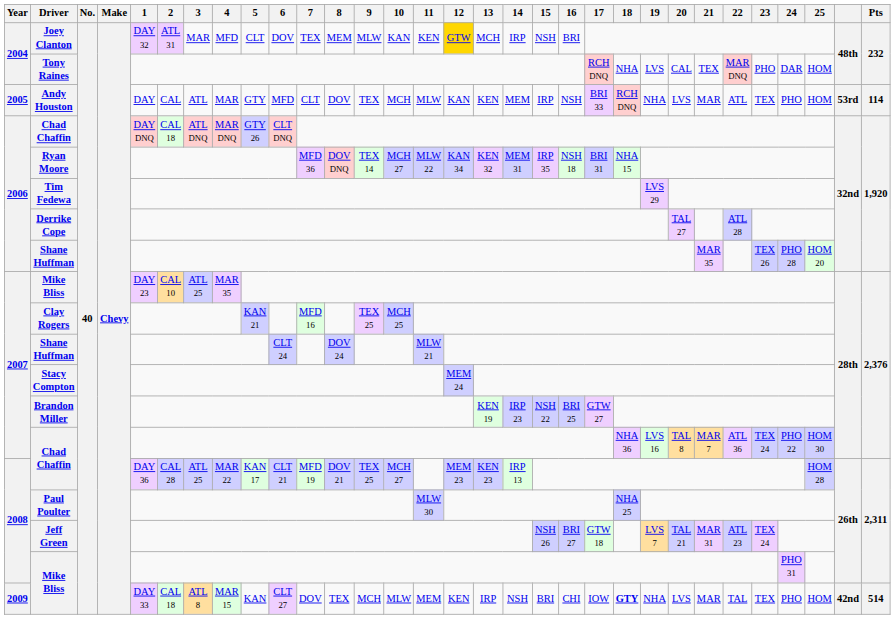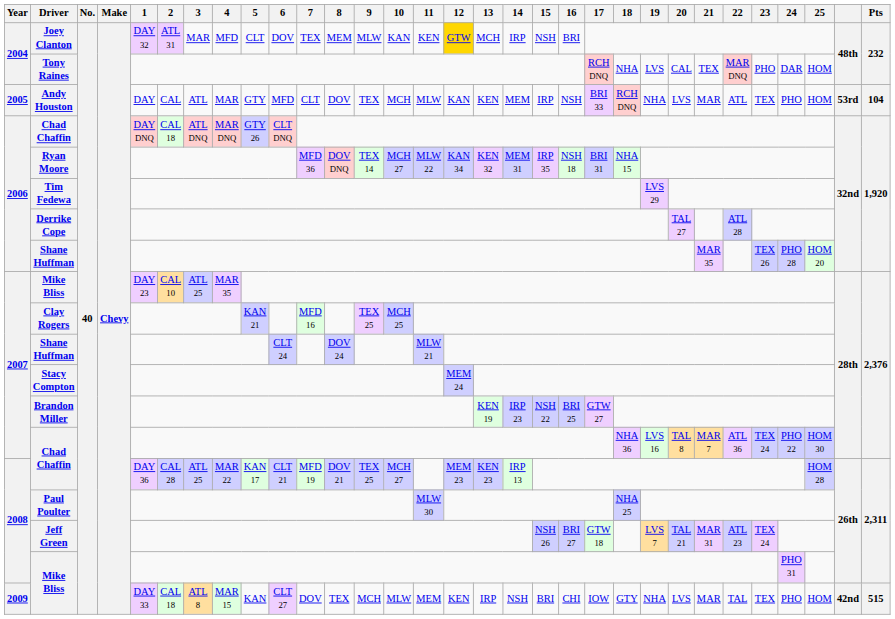Andy Houston | Pts: 114 -> 104
2009 / Mike Bliss | 18: bold -> normal
2009 / Mike Bliss | Pts: 514 -> 515
